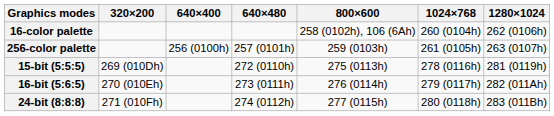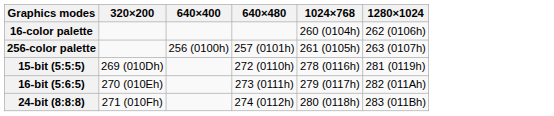- column: 800×600 | 258 (0102h), 106 (6Ah) | 259 (0103h) | 275 (0113h) | 276 (0114h) | 277 (0115h)
